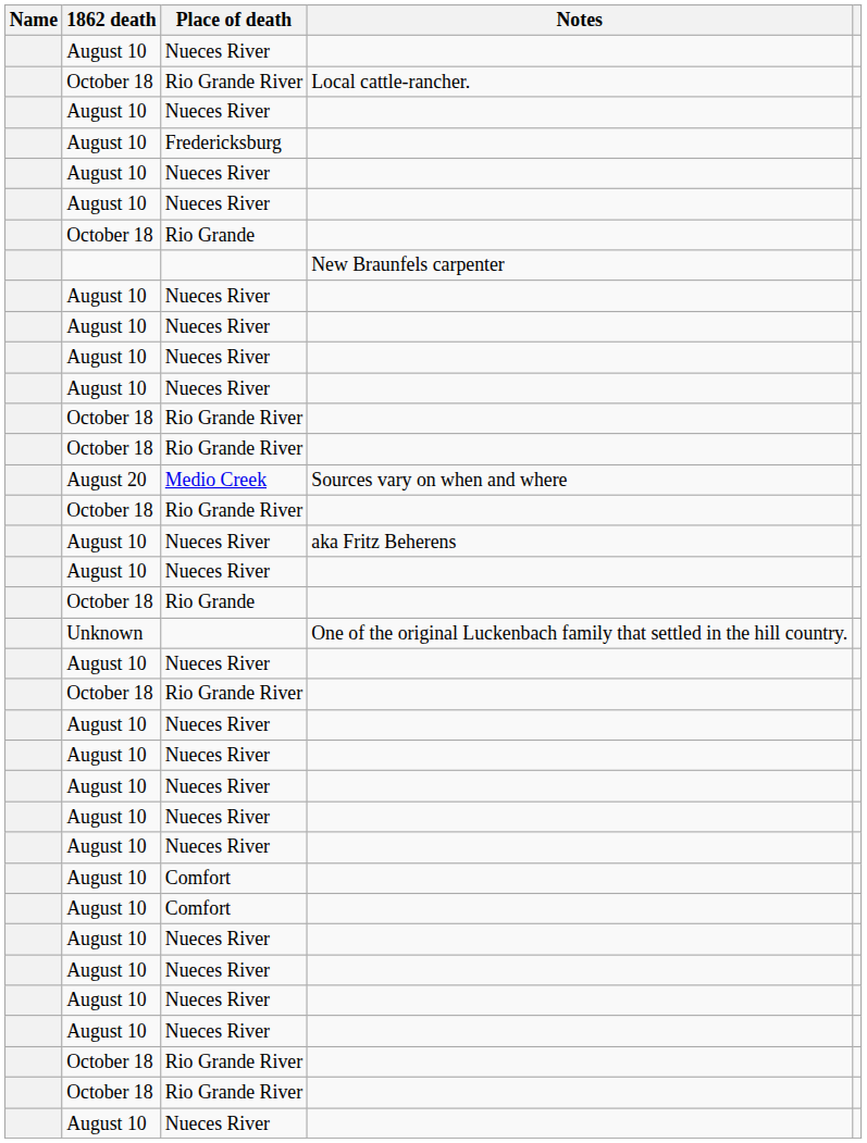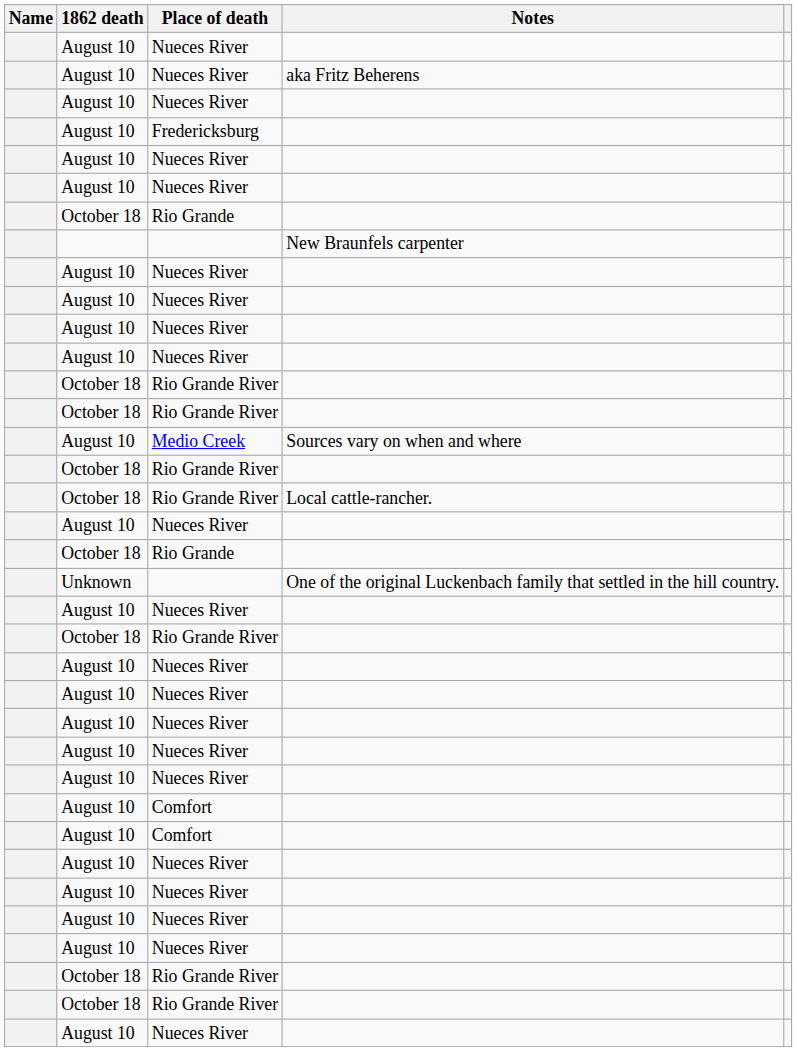rows swapped: Nueces River / aka Fritz Beherens <-> Rio Grande River / Local cattle-rancher.
Medio Creek | 1862 death: August 20 -> August 10
